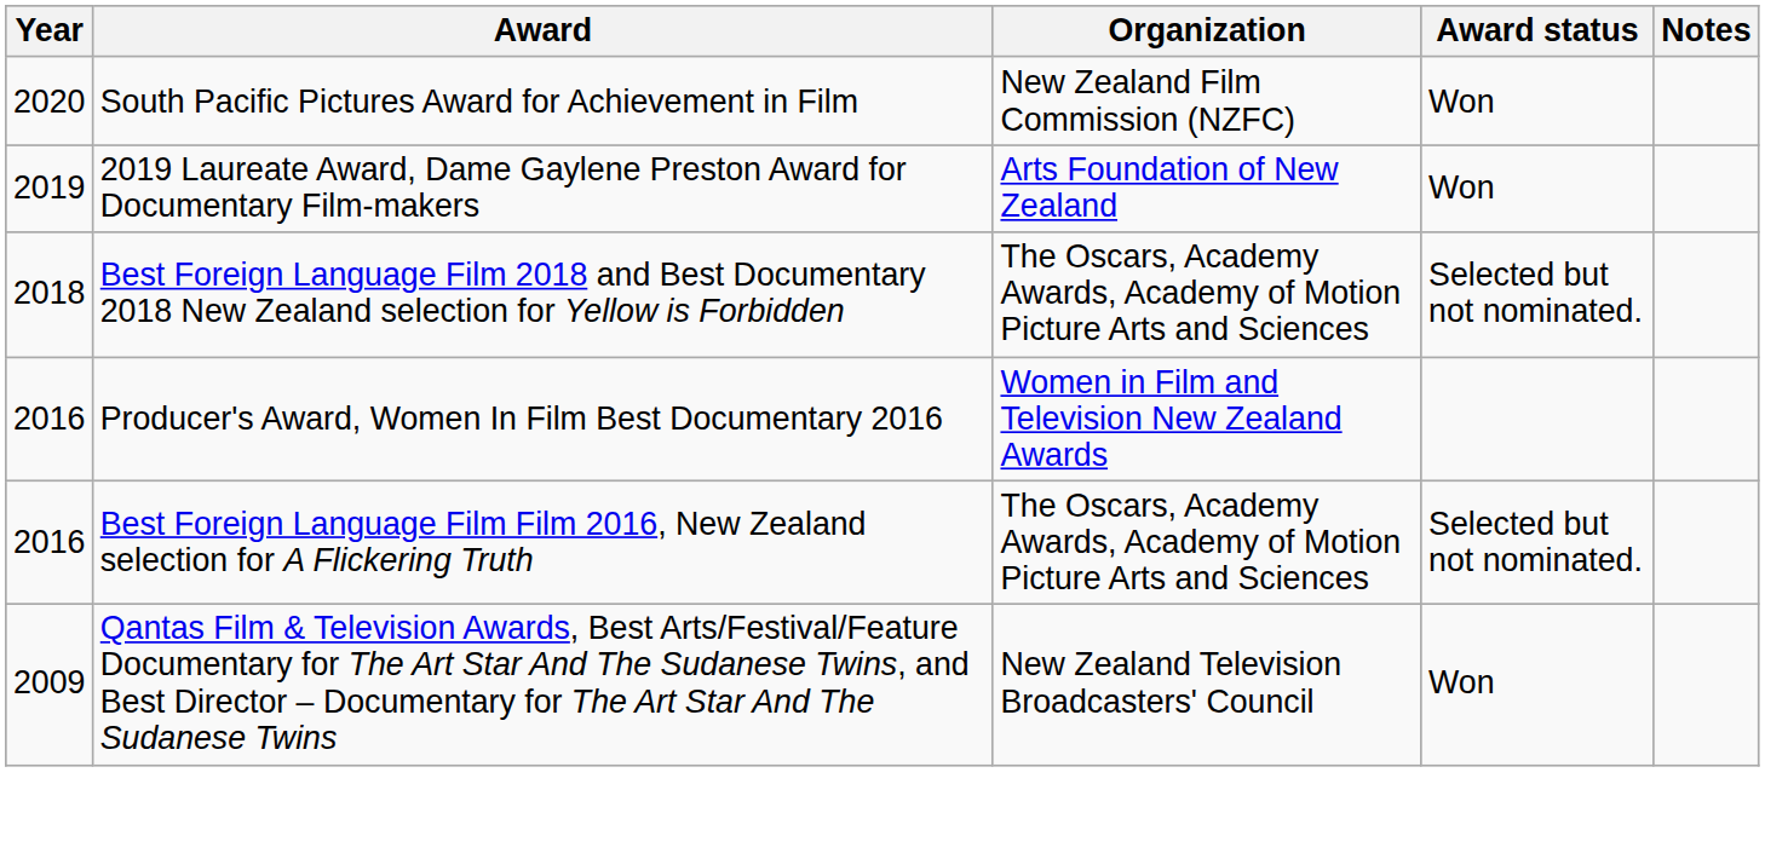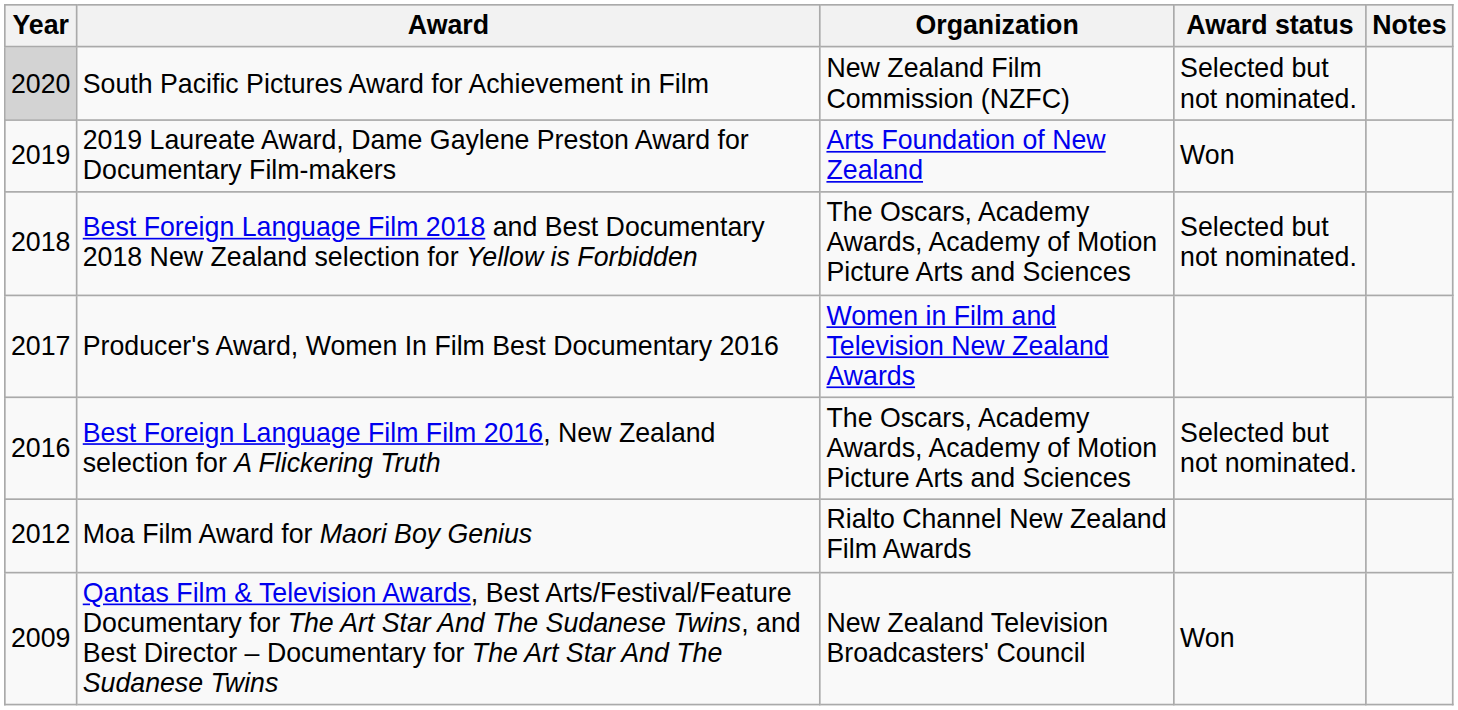South Pacific Pictures Award for Achievement in Film | Year: no background -> lightgrey background
South Pacific Pictures Award for Achievement in Film | Award status: Won -> Selected but not nominated.
Producer's Award, Women In Film Best Documentary 2016 | Year: 2016 -> 2017
+ row: 2012 | Moa Film Award for Maori Boy Genius | Rialto Channel New Zealand Film Awards
